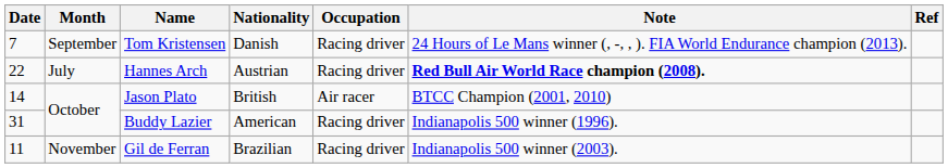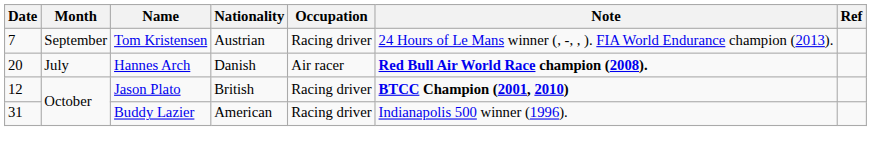Tom Kristensen | Nationality: Danish -> Austrian
Hannes Arch | Date: 22 -> 20
Hannes Arch | Nationality: Austrian -> Danish
Hannes Arch | Occupation: Racing driver -> Air racer
Jason Plato | Date: 14 -> 12
Jason Plato | Occupation: Air racer -> Racing driver
Jason Plato | Note: normal -> bold
- row: 11 | November | Gil de Ferran | Brazilian | Racing driver | Indianapolis 500 winner (2003).
